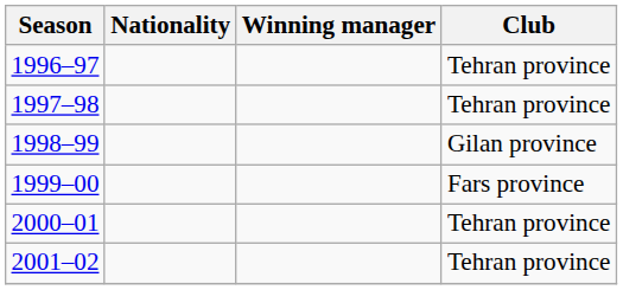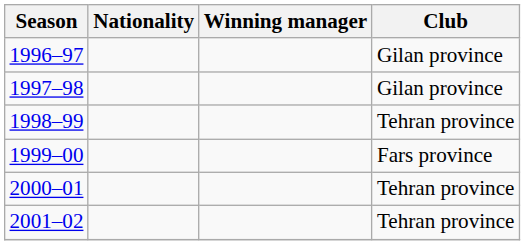1996–97 | Club: Tehran province -> Gilan province
1997–98 | Club: Tehran province -> Gilan province
1998–99 | Club: Gilan province -> Tehran province
